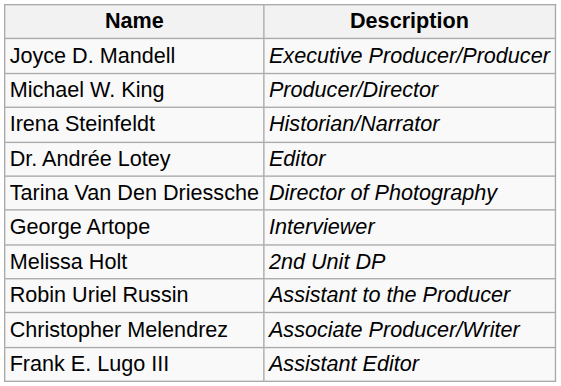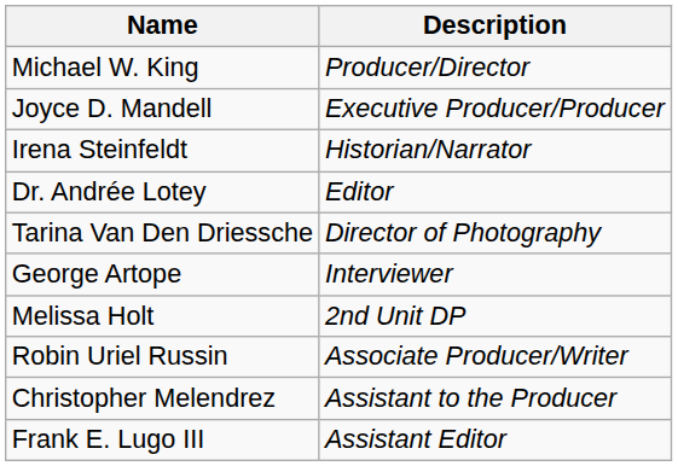rows swapped: Michael W. King <-> Joyce D. Mandell
Robin Uriel Russin | Description: Assistant to the Producer -> Associate Producer/Writer
Christopher Melendrez | Description: Associate Producer/Writer -> Assistant to the Producer
